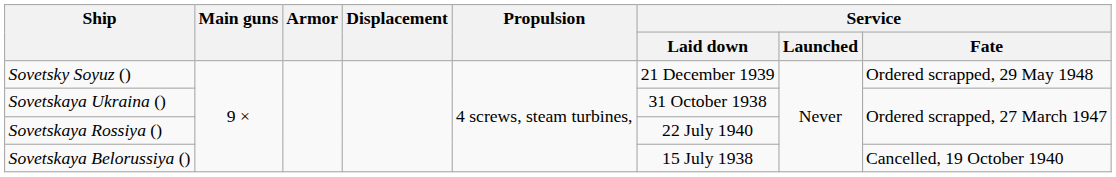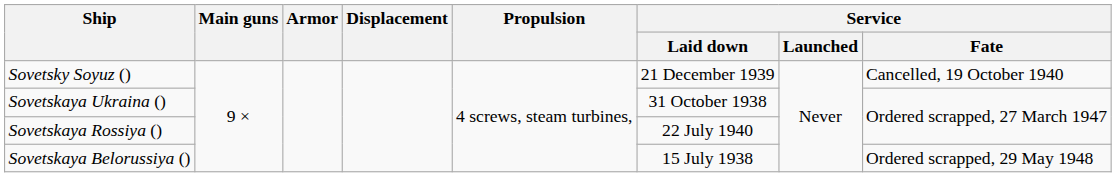Sovetsky Soyuz () | Service / Fate: Ordered scrapped, 29 May 1948 -> Cancelled, 19 October 1940
Sovetskaya Belorussiya () | Service / Fate: Cancelled, 19 October 1940 -> Ordered scrapped, 29 May 1948
